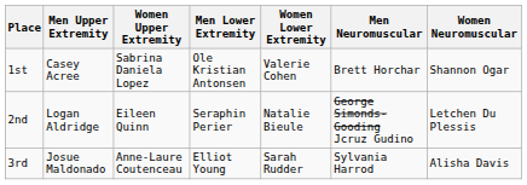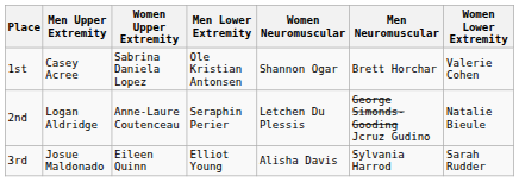columns swapped: Women Lower Extremity <-> Women Neuromuscular
2nd | Women Upper Extremity: Eileen Quinn -> Anne-Laure Coutenceau
3rd | Women Upper Extremity: Anne-Laure Coutenceau -> Eileen Quinn
